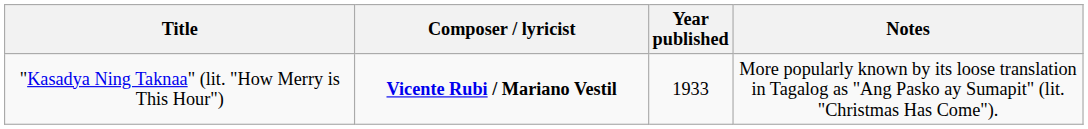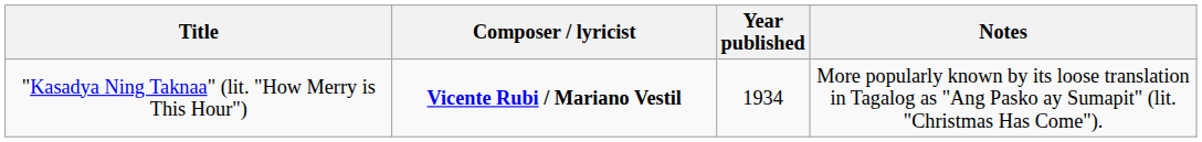"Kasadya Ning Taknaa" (lit. "How Merry is This Hour") | Year published: 1933 -> 1934
